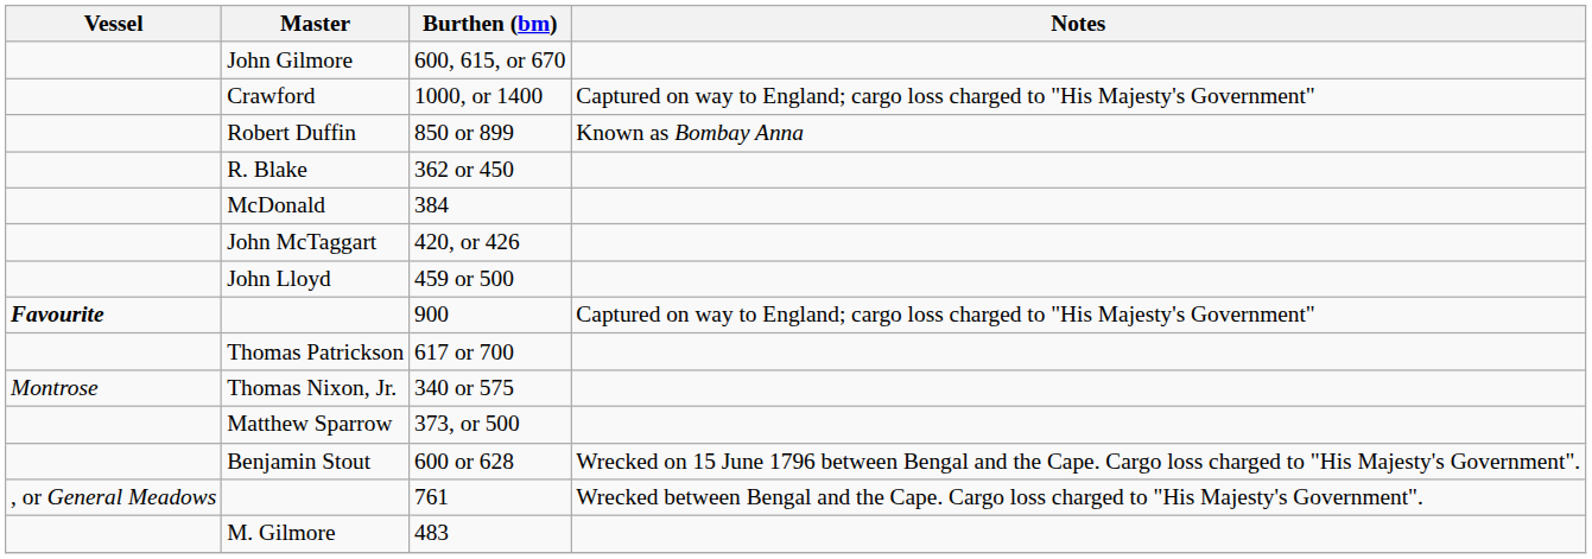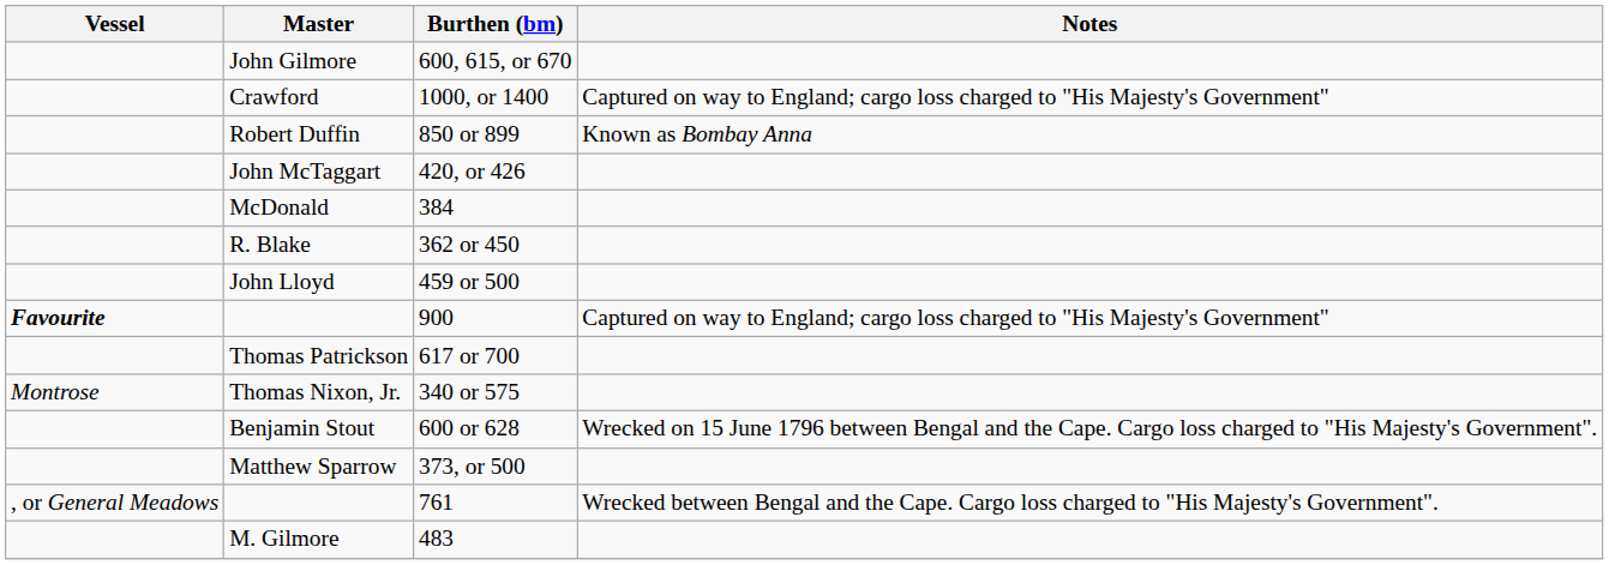rows swapped: 420, or 426 <-> 362 or 450
rows swapped: 373, or 500 <-> 600 or 628
